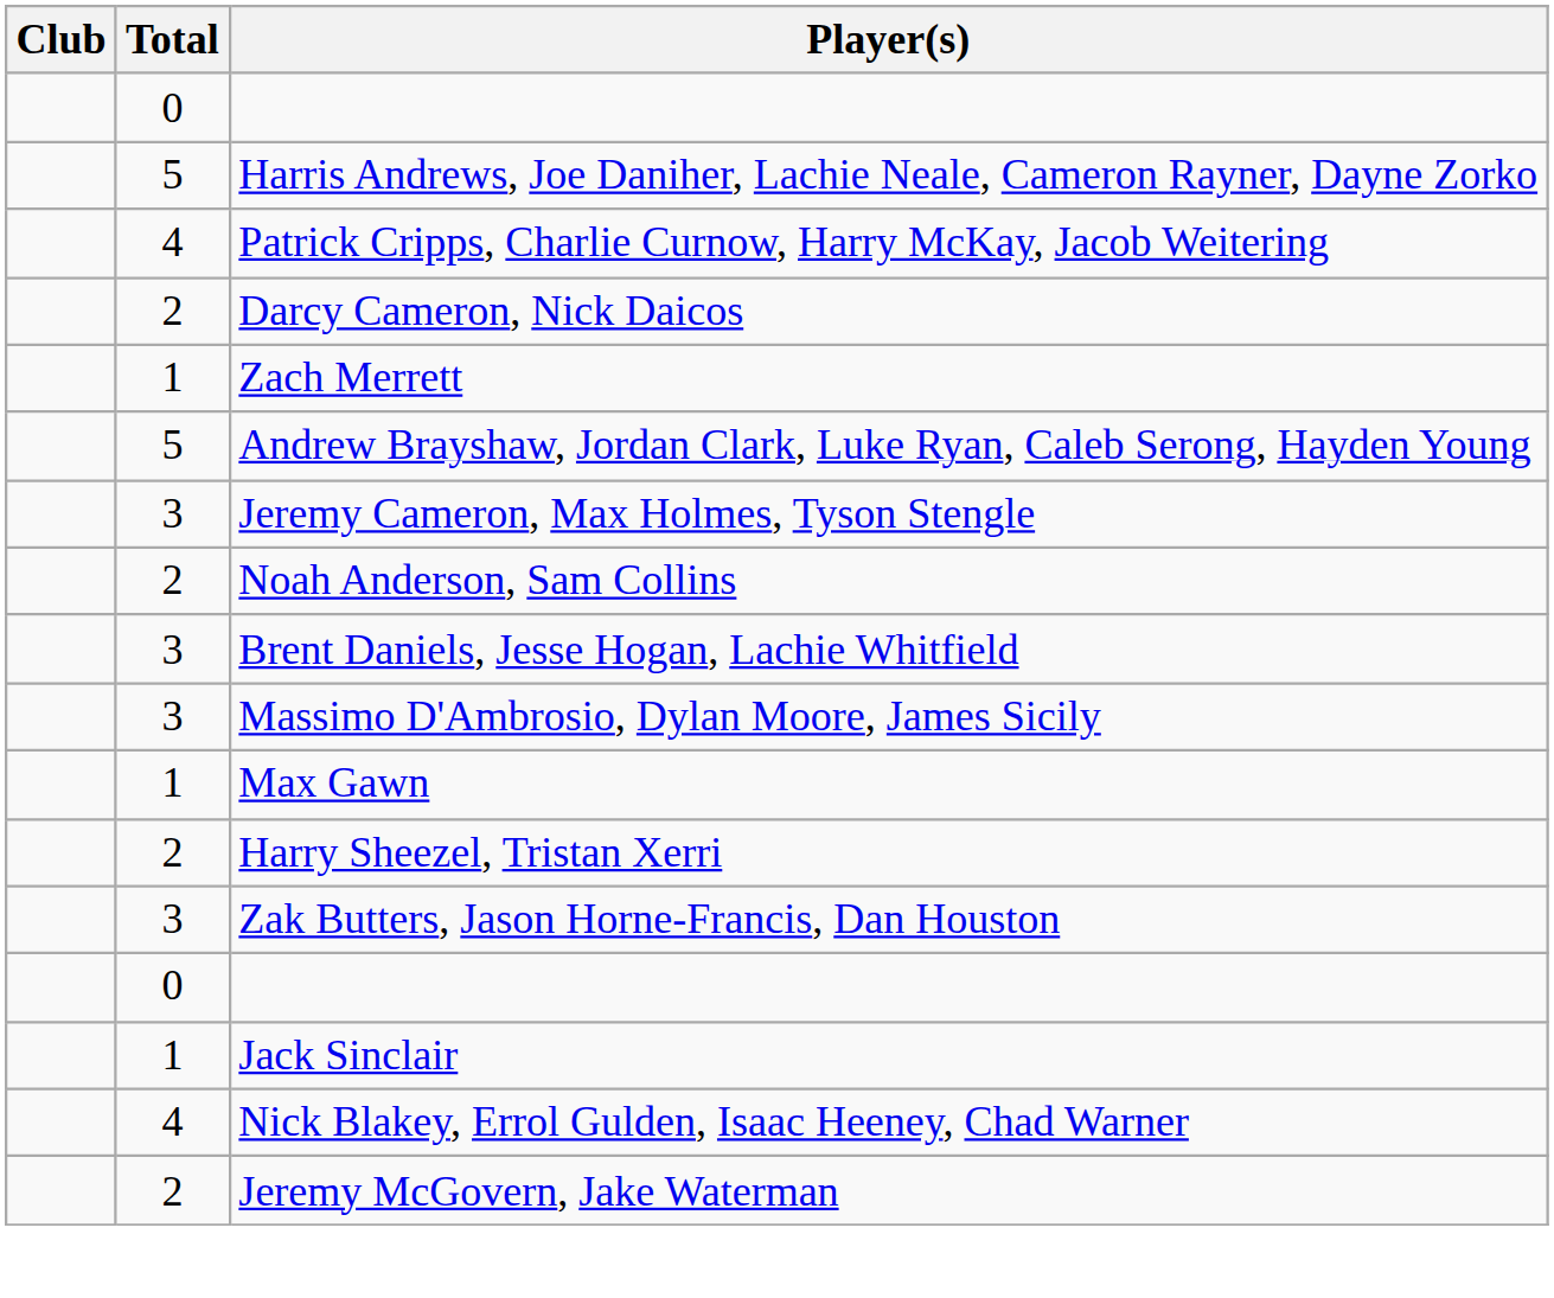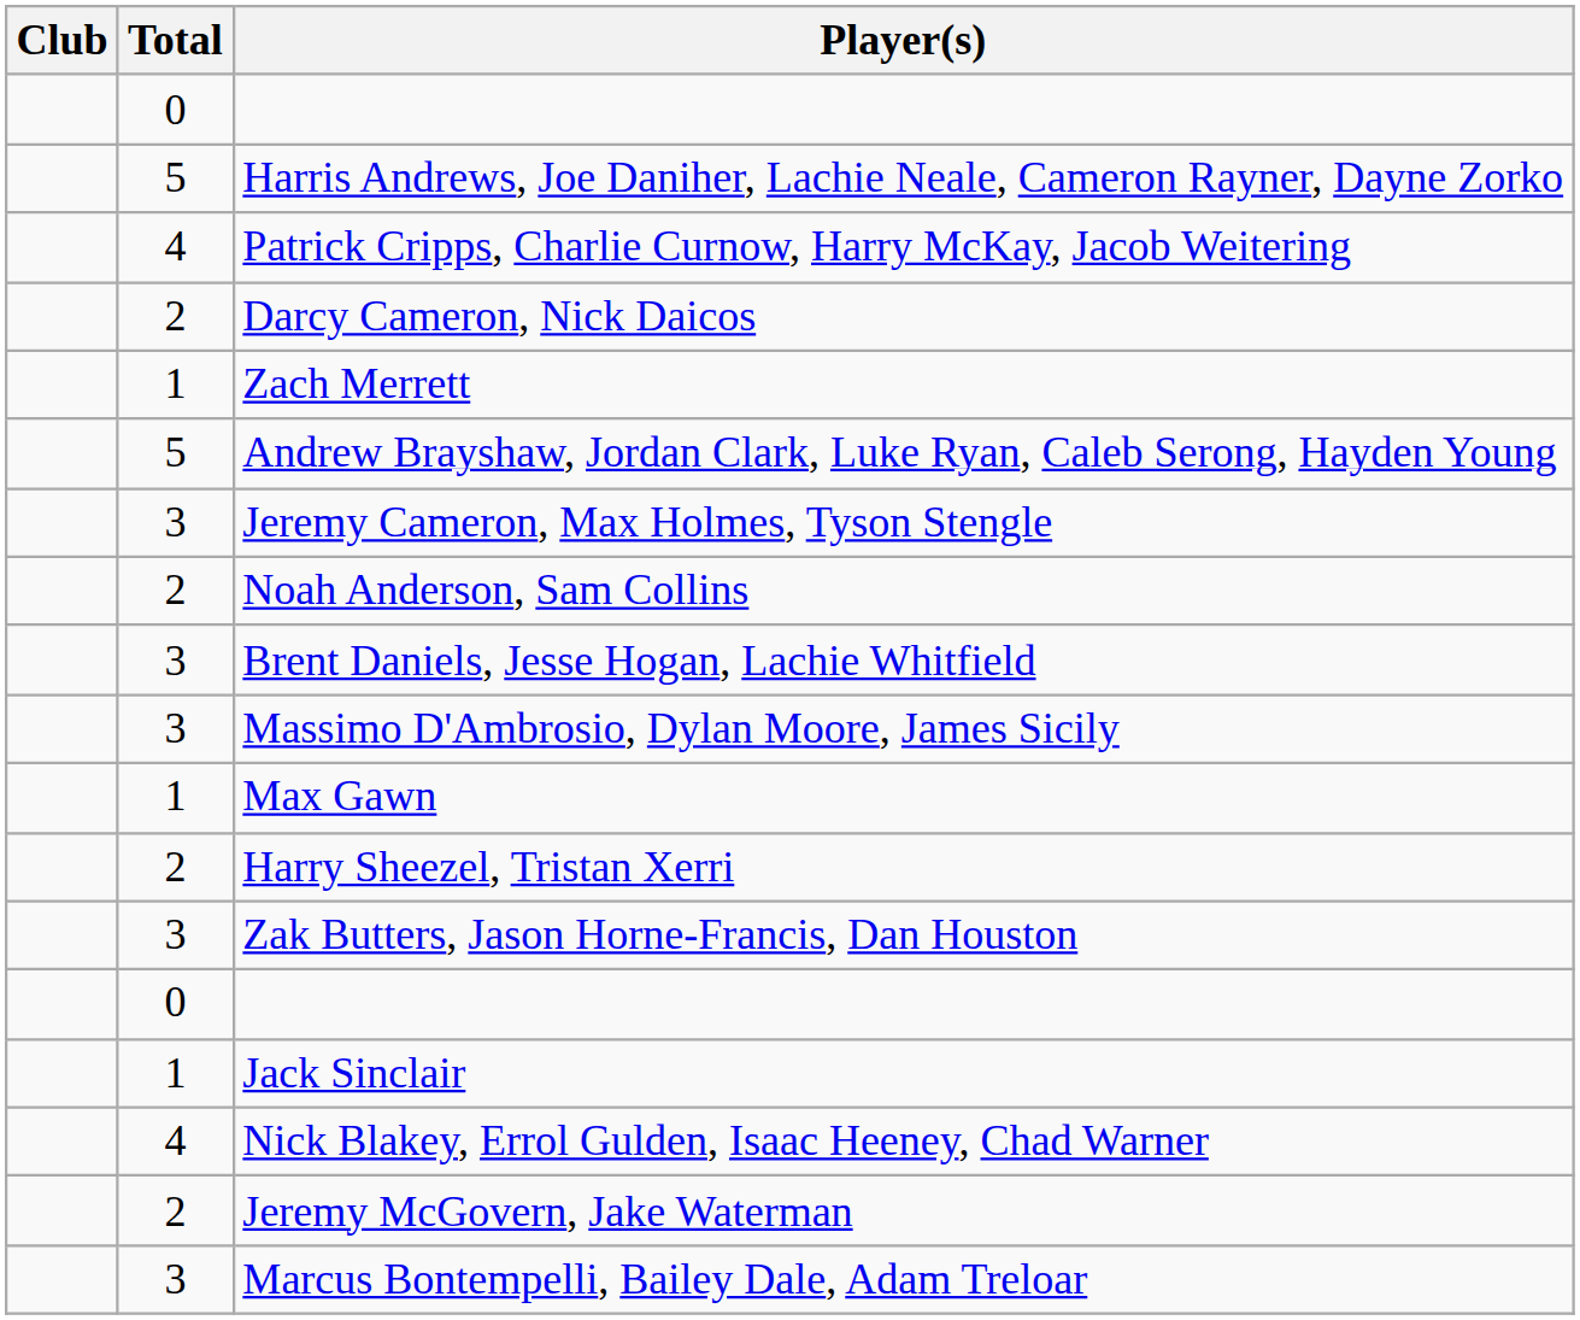+ row: 3 | Marcus Bontempelli, Bailey Dale, Adam Treloar
